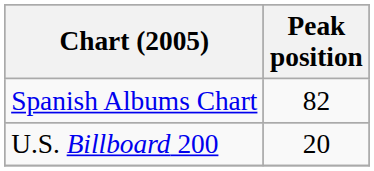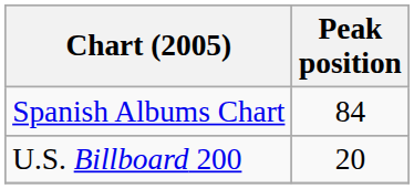Spanish Albums Chart | Peak position: 82 -> 84
